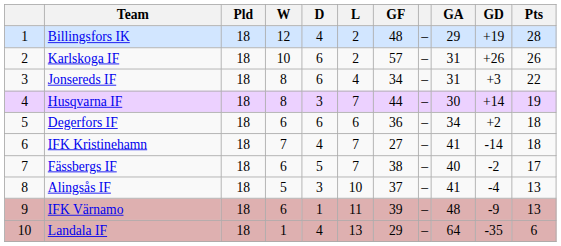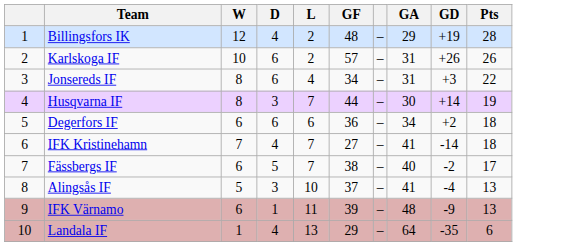- column: Pld | 18 | 18 | 18 | 18 | 18 | 18 | 18 | 18 | 18 | 18
